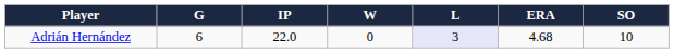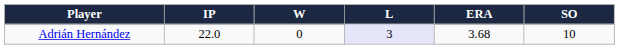- column: G | 6
Adrián Hernández | ERA: 4.68 -> 3.68
